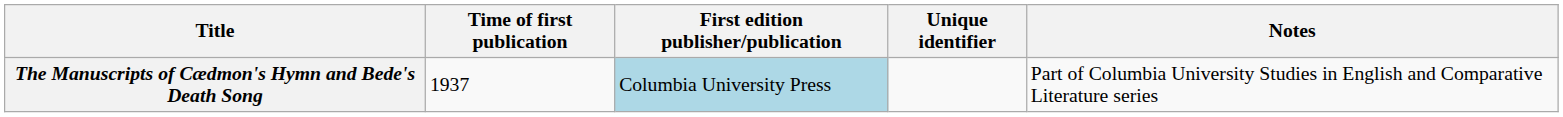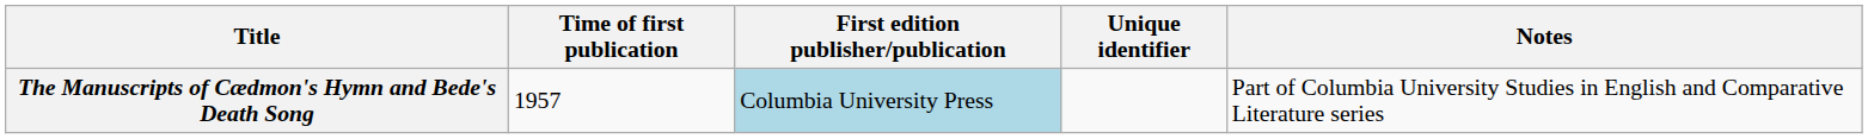The Manuscripts of Cædmon's Hymn and Bede's Death Song | Time of first publication: 1937 -> 1957
